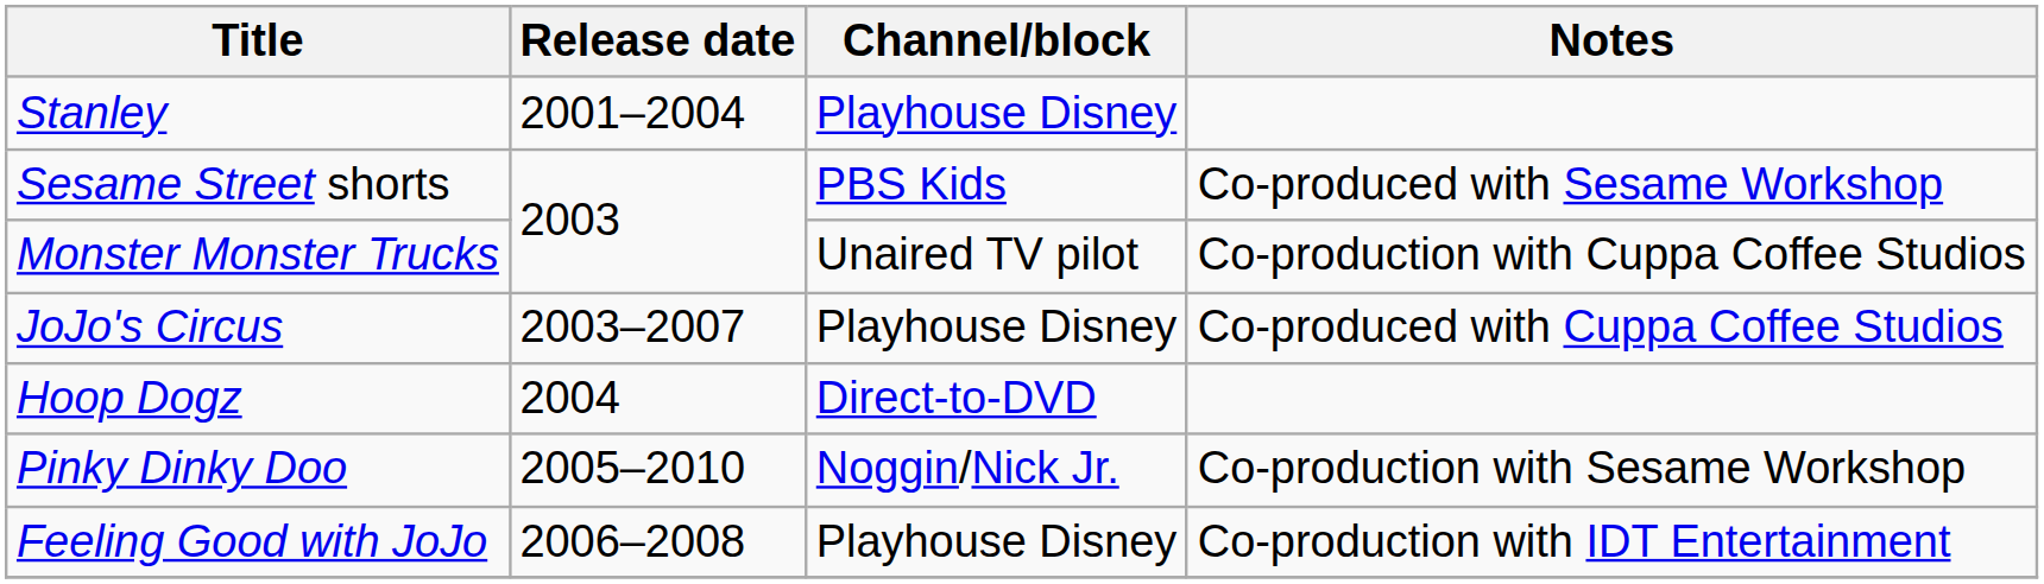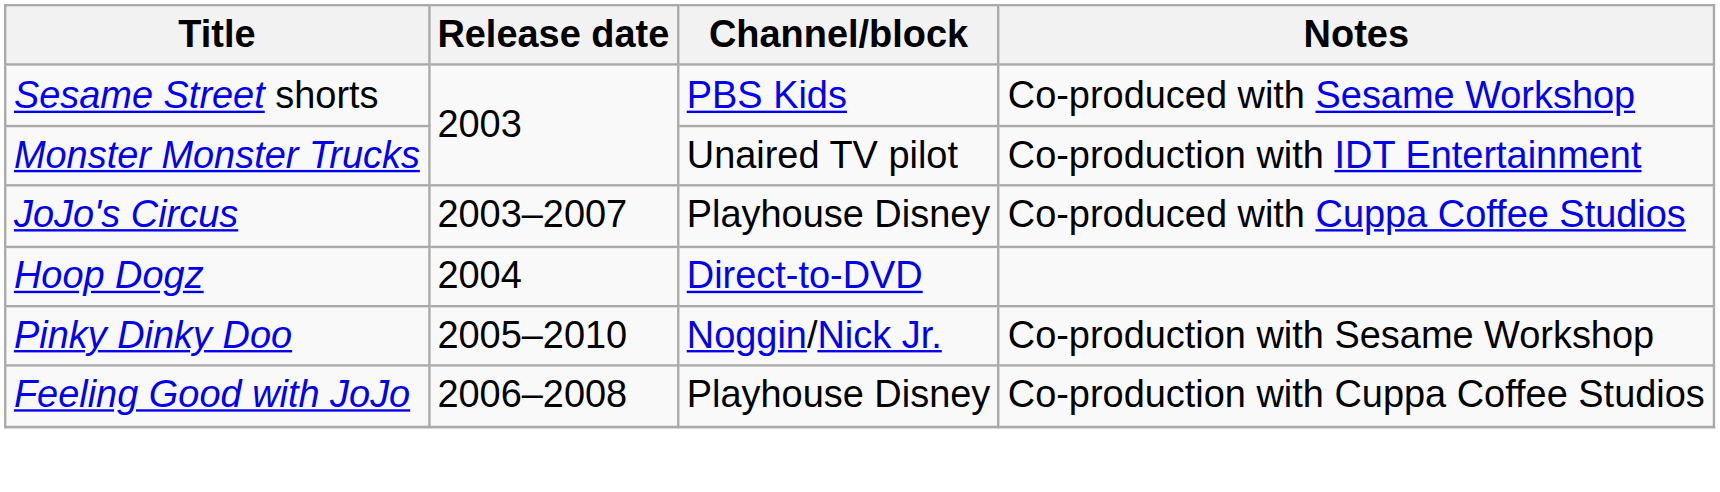- row: Stanley | 2001–2004 | Playhouse Disney
Monster Monster Trucks | Notes: Co-production with Cuppa Coffee Studios -> Co-production with IDT Entertainment
Feeling Good with JoJo | Notes: Co-production with IDT Entertainment -> Co-production with Cuppa Coffee Studios
